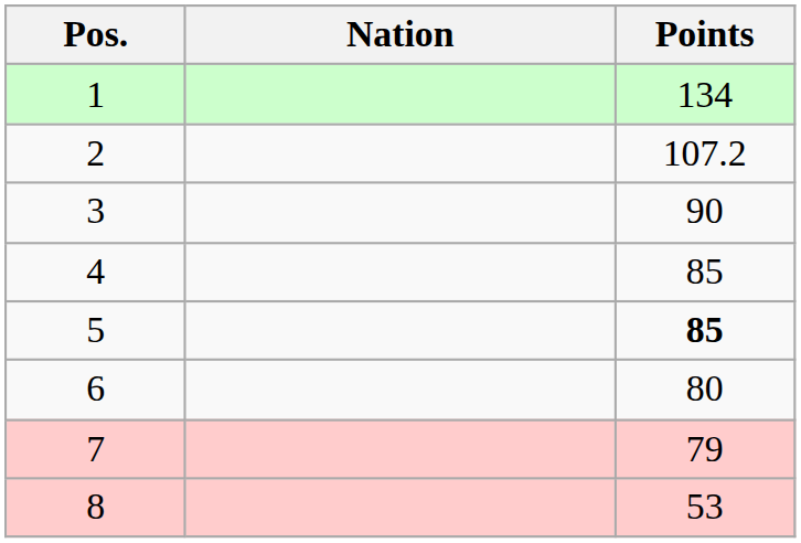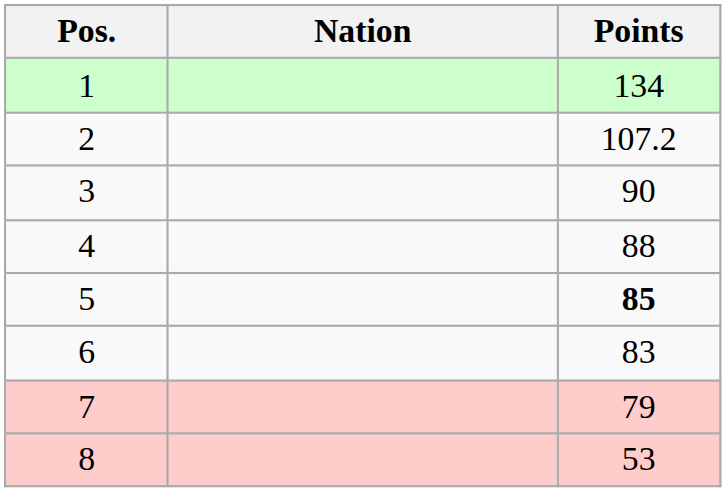4 | Points: 85 -> 88
6 | Points: 80 -> 83
